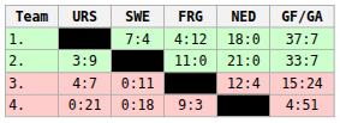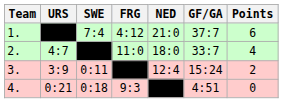+ column: Points | 6 | 4 | 2 | 0
1. | NED: 18:0 -> 21:0
2. | URS: 3:9 -> 4:7
2. | NED: 21:0 -> 18:0
3. | URS: 4:7 -> 3:9
